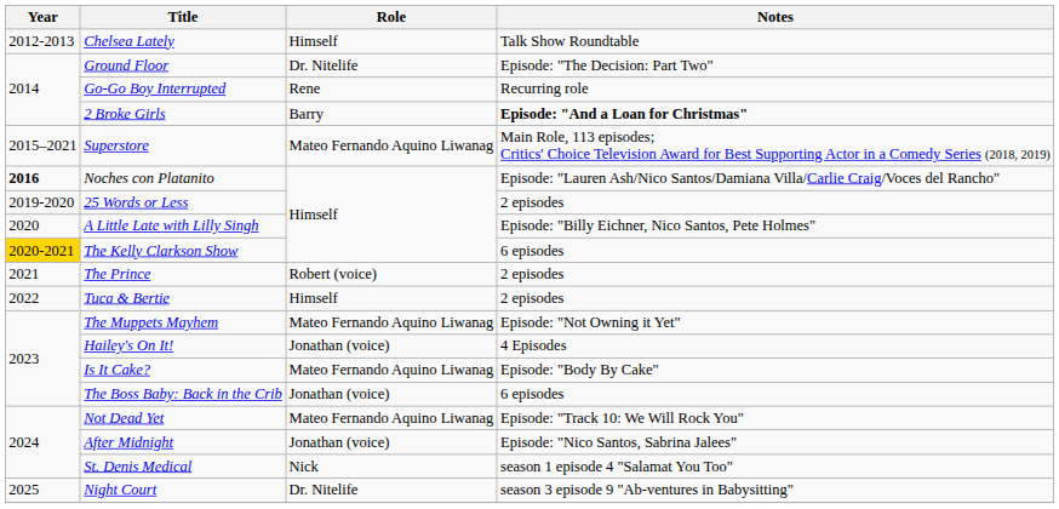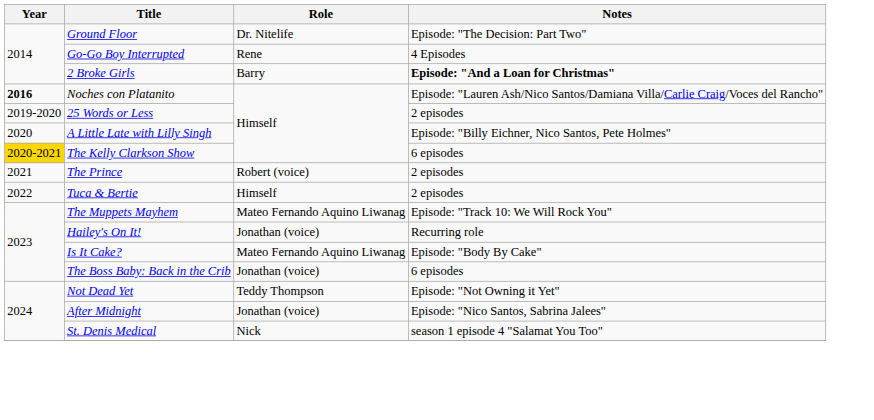- row: 2012-2013 | Chelsea Lately | Himself | Talk Show Roundtable
Go-Go Boy Interrupted | Notes: Recurring role -> 4 Episodes
- row: 2015–2021 | Superstore | Mateo Fernando Aquino Liwanag | Main Role, 113 episodes; Critics' Choice Television Award for Best Supporting Actor in a Comedy Series (2018, 2019)
The Muppets Mayhem | Notes: Episode: "Not Owning it Yet" -> Episode: "Track 10: We Will Rock You"
Hailey's On It! | Notes: 4 Episodes -> Recurring role
Not Dead Yet | Role: Mateo Fernando Aquino Liwanag -> Teddy Thompson
Not Dead Yet | Notes: Episode: "Track 10: We Will Rock You" -> Episode: "Not Owning it Yet"
- row: 2025 | Night Court | Dr. Nitelife | season 3 episode 9 "Ab-ventures in Babysitting"
